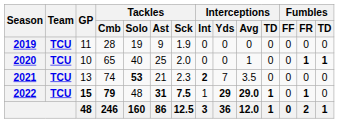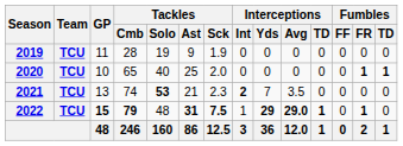2020 | Interceptions / Avg: 1 -> 0
